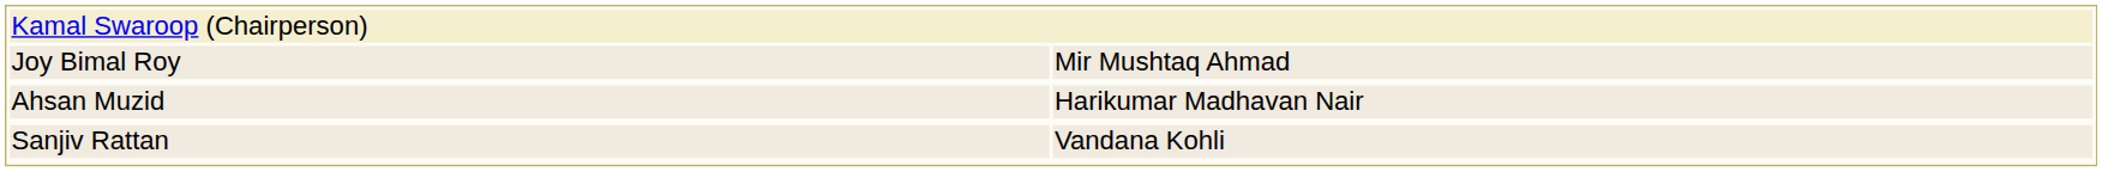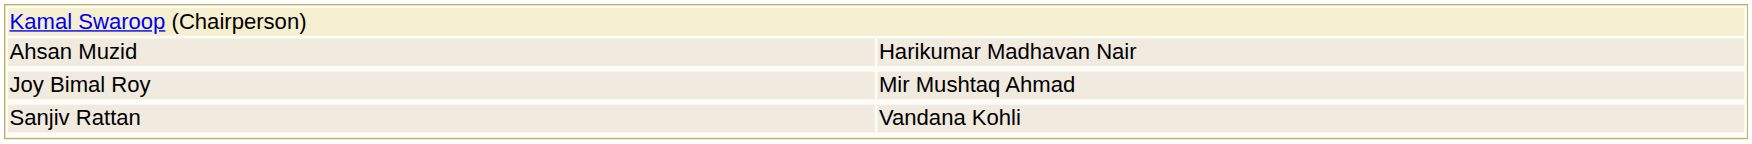rows swapped: Ahsan Muzid <-> Joy Bimal Roy
